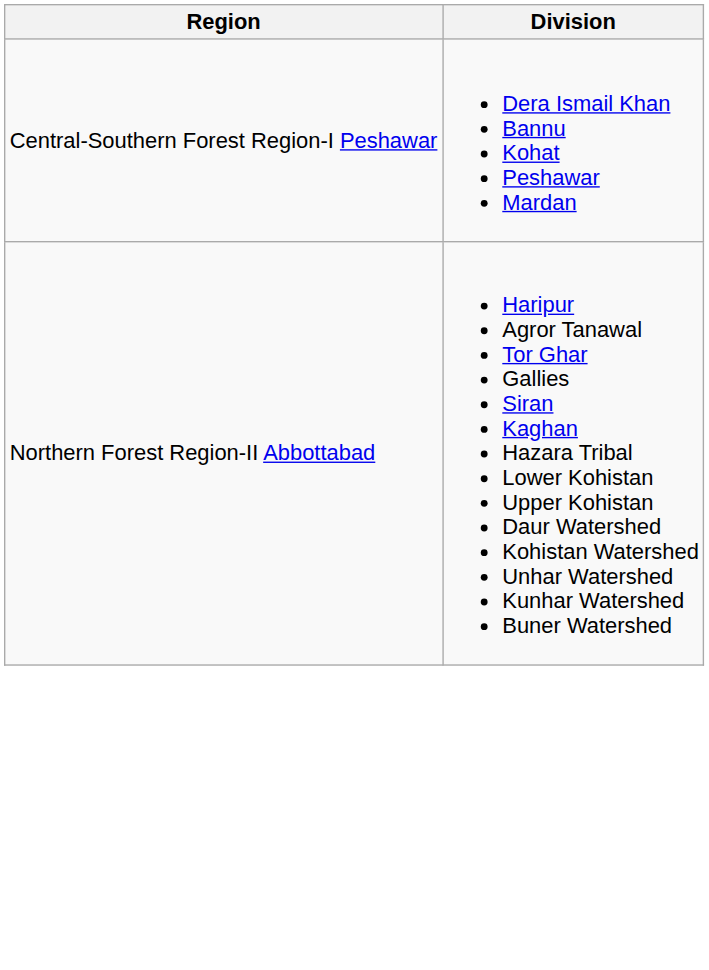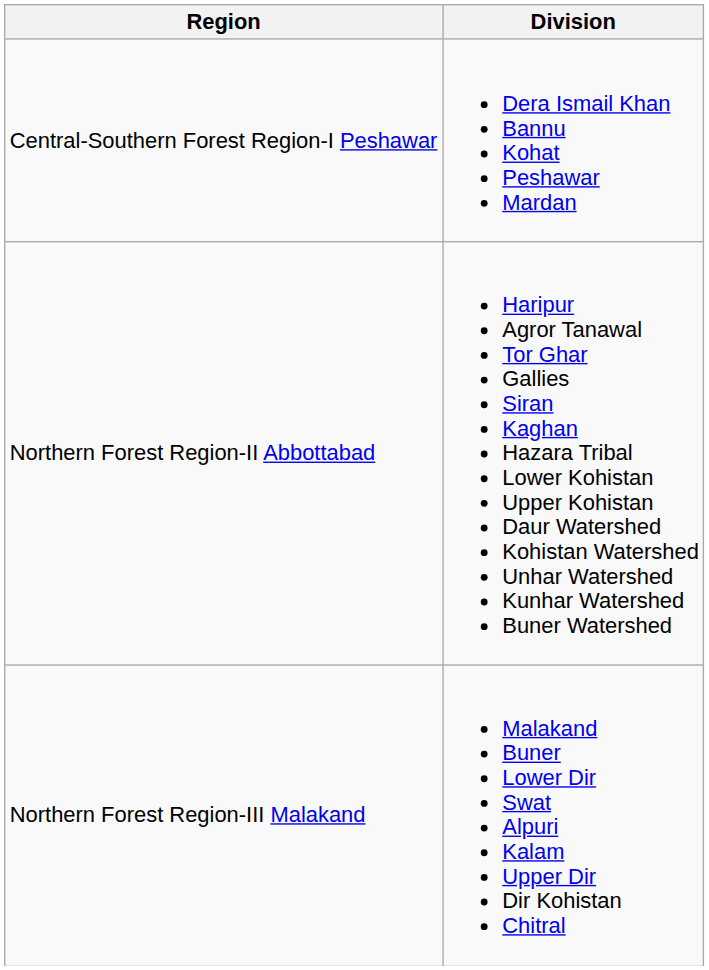+ row: Northern Forest Region-III Malakand | Malakand Buner Lower Dir Swat Alpuri Kalam Upper Dir Dir Kohistan Chitral
